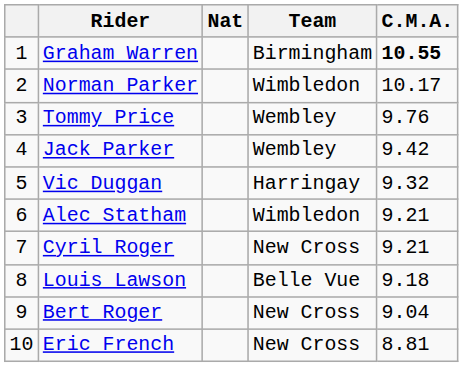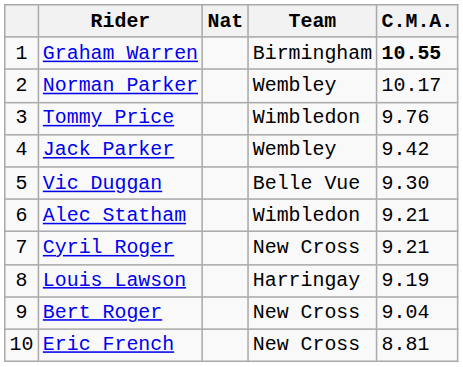Norman Parker | Team: Wimbledon -> Wembley
Tommy Price | Team: Wembley -> Wimbledon
Vic Duggan | Team: Harringay -> Belle Vue
Vic Duggan | C.M.A.: 9.32 -> 9.30
Louis Lawson | Team: Belle Vue -> Harringay
Louis Lawson | C.M.A.: 9.18 -> 9.19
